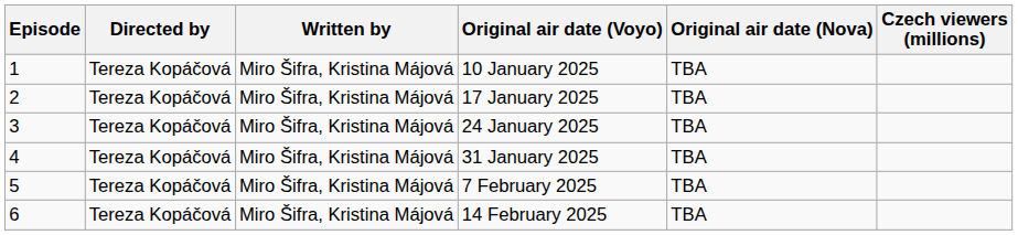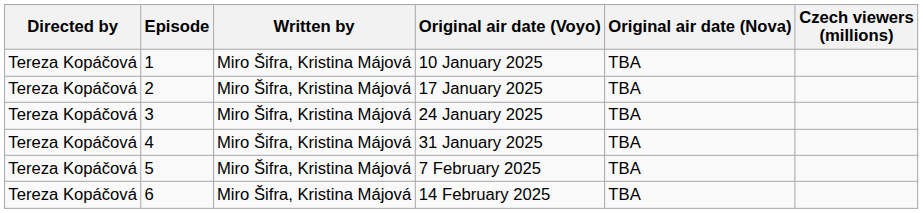columns swapped: Episode <-> Directed by
